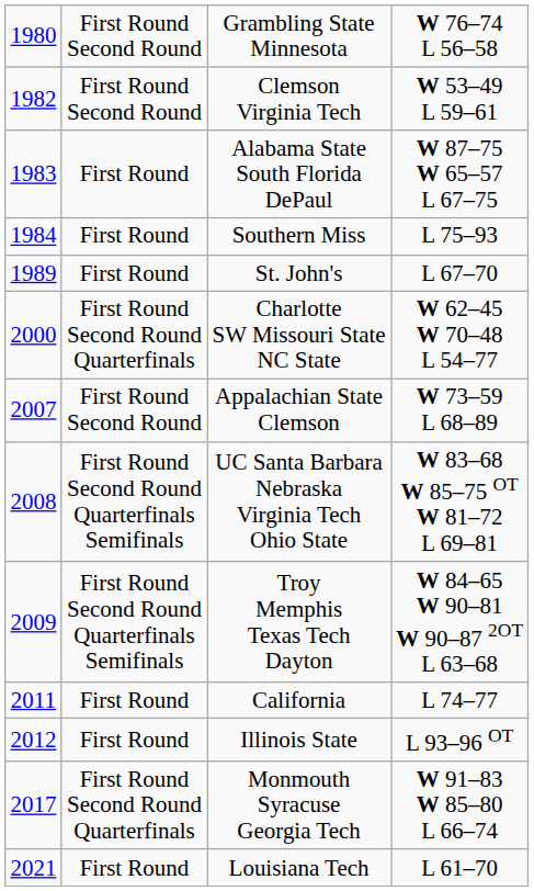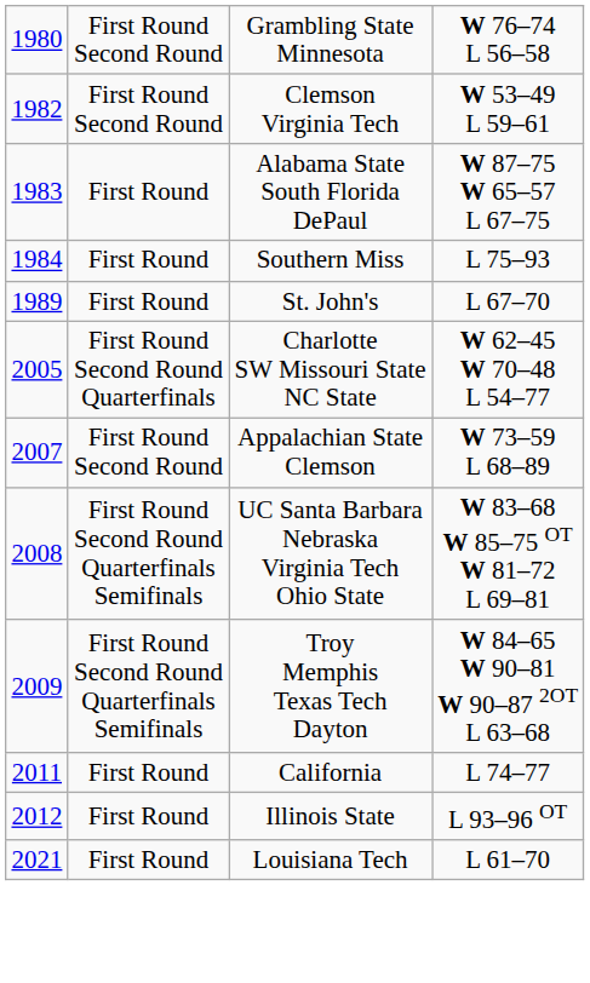Charlotte SW Missouri State NC State | column 1: 2000 -> 2005
- row: 2017 | First Round Second Round Quarterfinals | Monmouth Syracuse Georgia Tech | W 91–83 W 85–80 L 66–74
